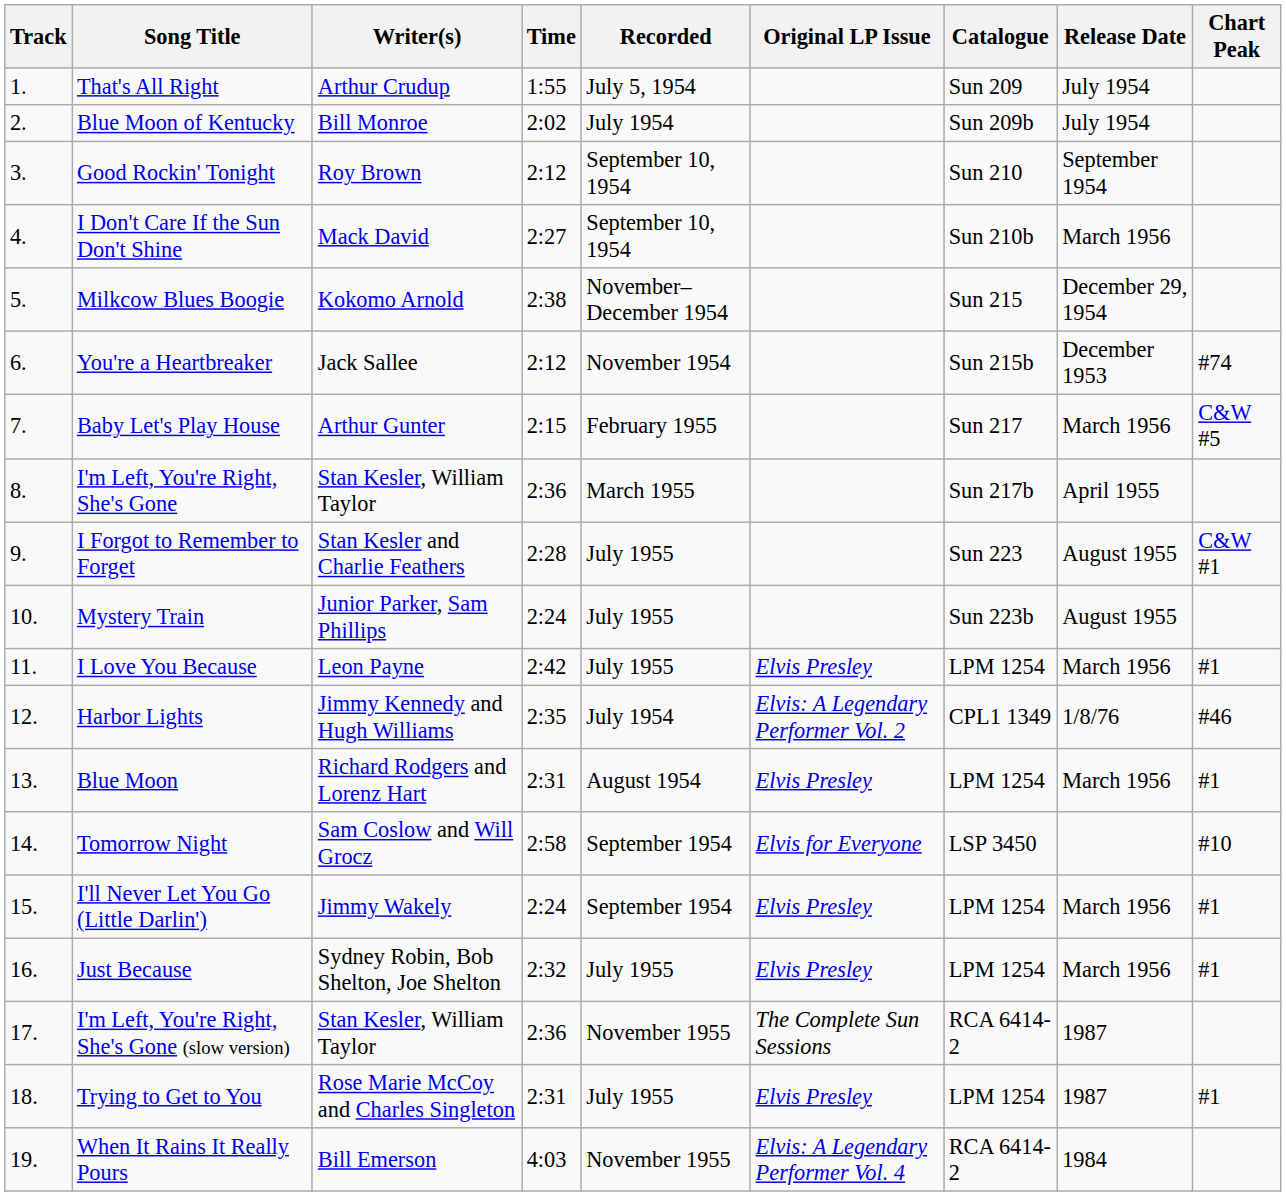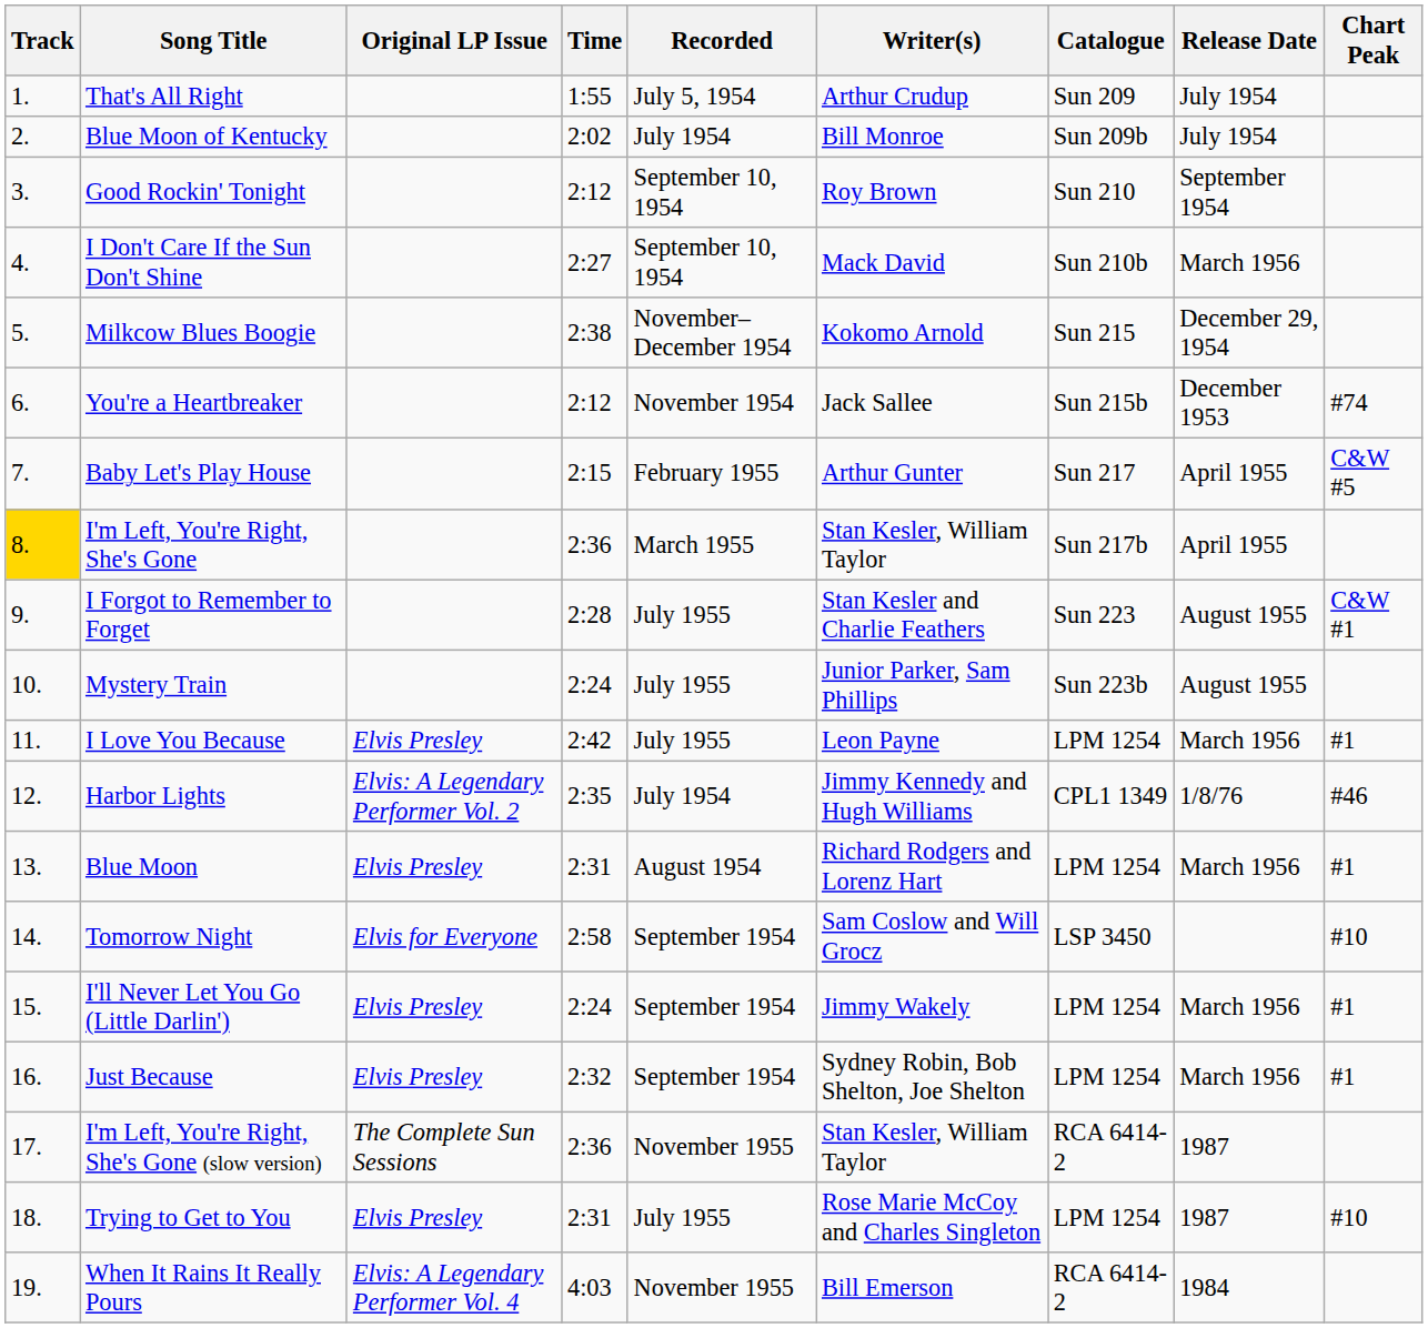columns swapped: Writer(s) <-> Original LP Issue
Baby Let's Play House | Release Date: March 1956 -> April 1955
I'm Left, You're Right, She's Gone | Track: no background -> gold background
Just Because | Recorded: July 1955 -> September 1954
Trying to Get to You | Chart Peak: #1 -> #10
